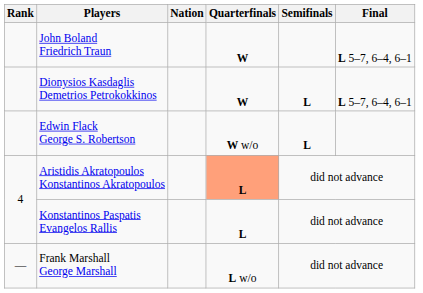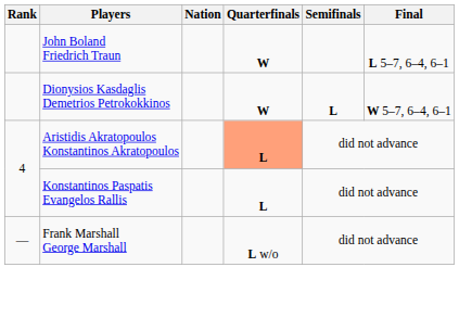Dionysios Kasdaglis Demetrios Petrokokkinos | Final: L 5–7, 6–4, 6–1 -> W 5–7, 6–4, 6–1
- row: Edwin Flack George S. Robertson | W w/o | L
